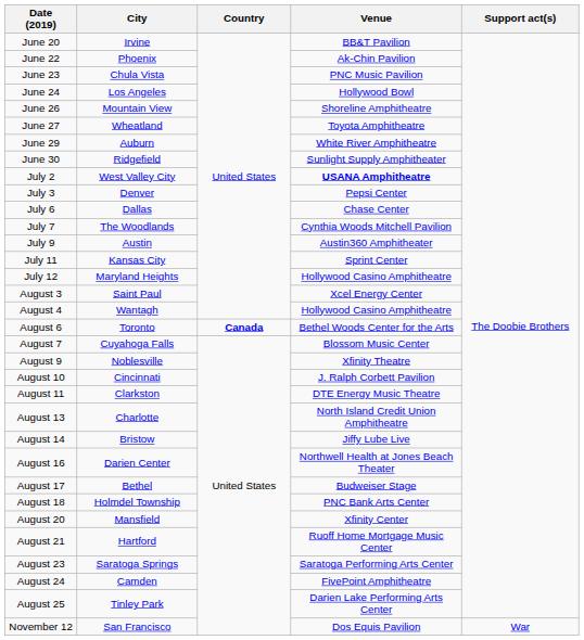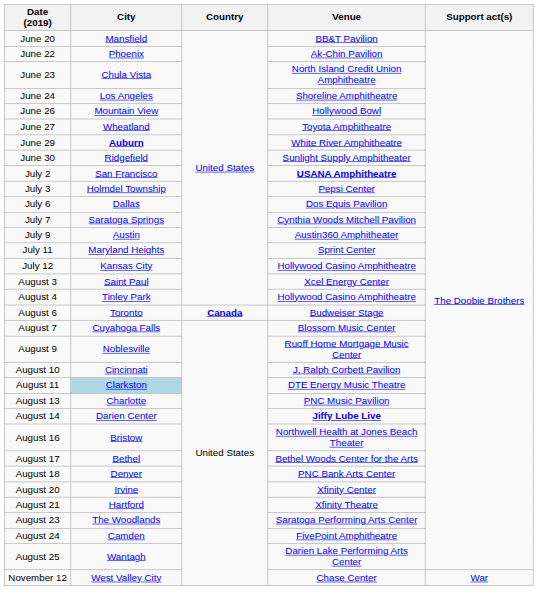June 20 | City: Irvine -> Mansfield
June 23 | Venue: PNC Music Pavilion -> North Island Credit Union Amphitheatre
June 24 | Venue: Hollywood Bowl -> Shoreline Amphitheatre
June 26 | Venue: Shoreline Amphitheatre -> Hollywood Bowl
June 29 | City: normal -> bold
July 2 | City: West Valley City -> San Francisco
July 3 | City: Denver -> Holmdel Township
July 6 | Venue: Chase Center -> Dos Equis Pavilion
July 7 | City: The Woodlands -> Saratoga Springs
July 11 | City: Kansas City -> Maryland Heights
July 12 | City: Maryland Heights -> Kansas City
August 4 | City: Wantagh -> Tinley Park
August 6 | Venue: Bethel Woods Center for the Arts -> Budweiser Stage
August 9 | Venue: Xfinity Theatre -> Ruoff Home Mortgage Music Center
August 11 | City: no background -> lightblue background
August 13 | Venue: North Island Credit Union Amphitheatre -> PNC Music Pavilion
August 14 | City: Bristow -> Darien Center
August 14 | Venue: normal -> bold
August 16 | City: Darien Center -> Bristow
August 17 | Venue: Budweiser Stage -> Bethel Woods Center for the Arts
August 18 | City: Holmdel Township -> Denver
August 20 | City: Mansfield -> Irvine
August 21 | Venue: Ruoff Home Mortgage Music Center -> Xfinity Theatre
August 23 | City: Saratoga Springs -> The Woodlands
August 25 | City: Tinley Park -> Wantagh
November 12 | City: San Francisco -> West Valley City
November 12 | Venue: Dos Equis Pavilion -> Chase Center
